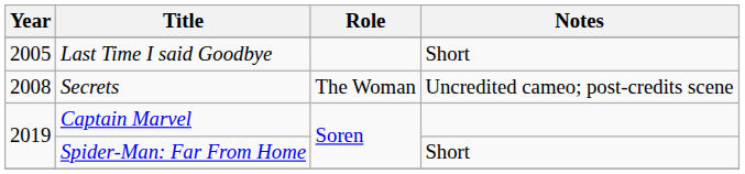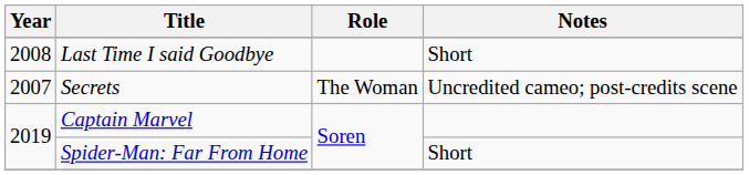Last Time I said Goodbye | Year: 2005 -> 2008
Secrets | Year: 2008 -> 2007
